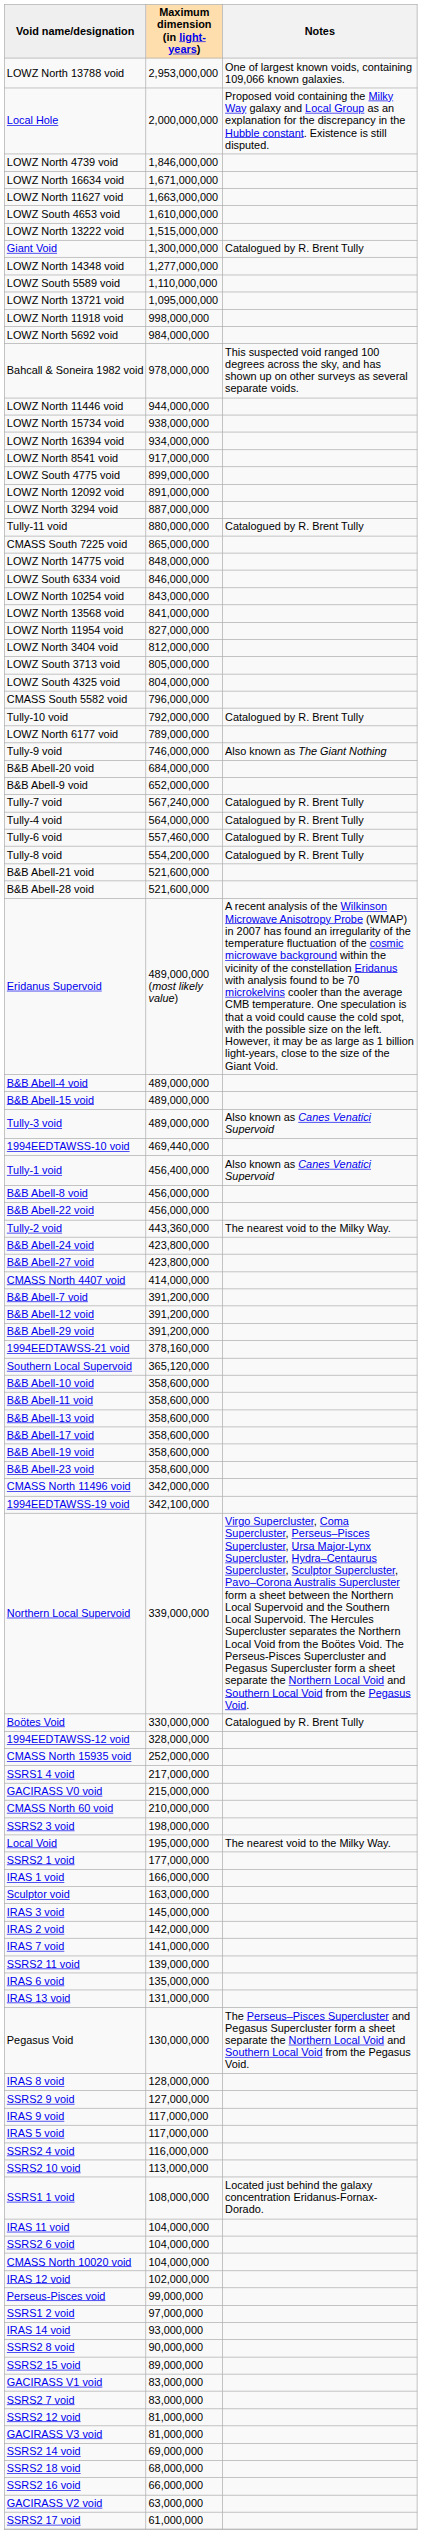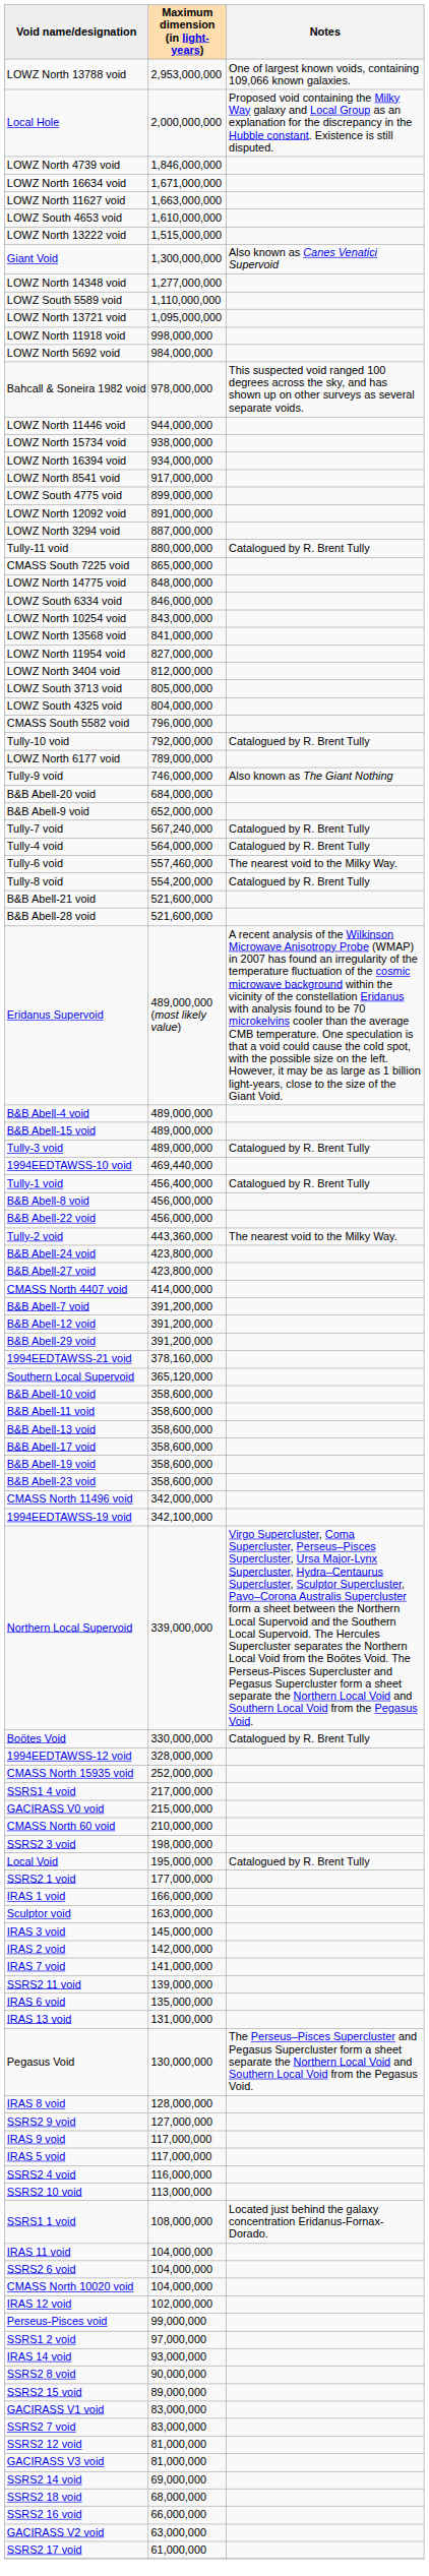Giant Void | Notes: Catalogued by R. Brent Tully -> Also known as Canes Venatici Supervoid
Tully-6 void | Notes: Catalogued by R. Brent Tully -> The nearest void to the Milky Way.
Tully-3 void | Notes: Also known as Canes Venatici Supervoid -> Catalogued by R. Brent Tully
Tully-1 void | Notes: Also known as Canes Venatici Supervoid -> Catalogued by R. Brent Tully
Local Void | Notes: The nearest void to the Milky Way. -> Catalogued by R. Brent Tully
